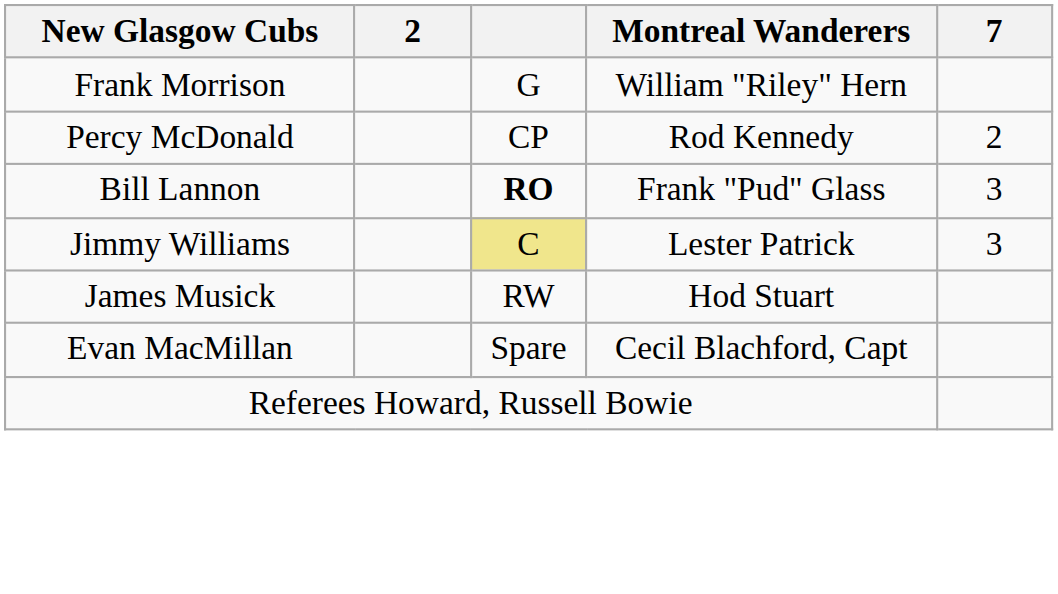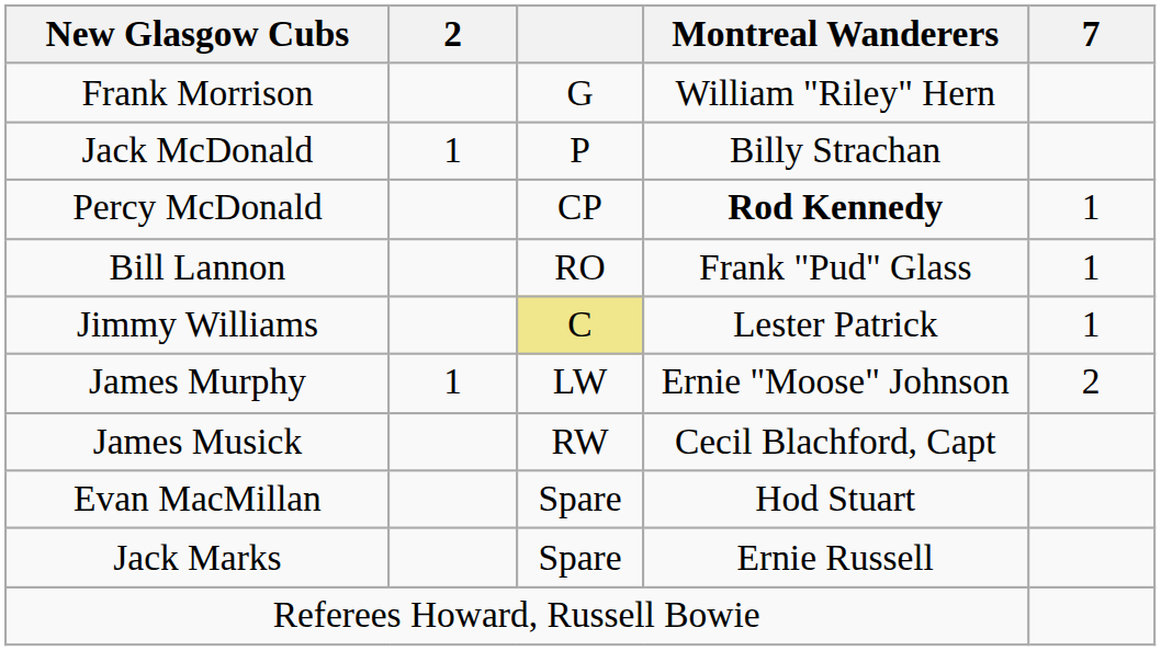+ row: Jack McDonald | 1 | P | Billy Strachan
Percy McDonald | Montreal Wanderers: normal -> bold
Percy McDonald | 7: 2 -> 1
Bill Lannon | column 3: bold -> normal
Bill Lannon | 7: 3 -> 1
Jimmy Williams | 7: 3 -> 1
+ row: James Murphy | 1 | LW | Ernie "Moose" Johnson | 2
James Musick | Montreal Wanderers: Hod Stuart -> Cecil Blachford, Capt
Evan MacMillan | Montreal Wanderers: Cecil Blachford, Capt -> Hod Stuart
+ row: Jack Marks | Spare | Ernie Russell
